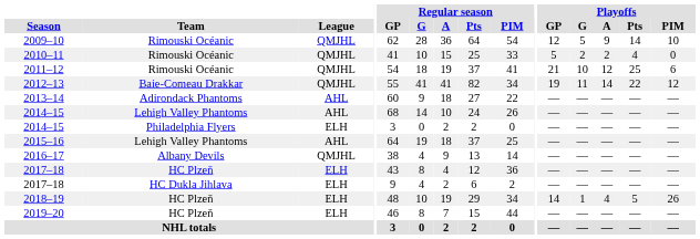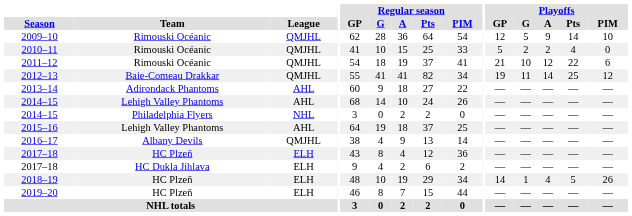2011–12 | Playoffs / Pts: 25 -> 22
2012–13 | Playoffs / Pts: 22 -> 25
2014–15 / Philadelphia Flyers | League: ELH -> NHL
